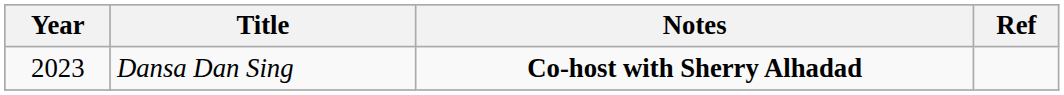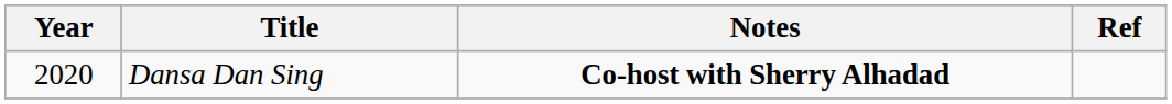Dansa Dan Sing | Year: 2023 -> 2020
